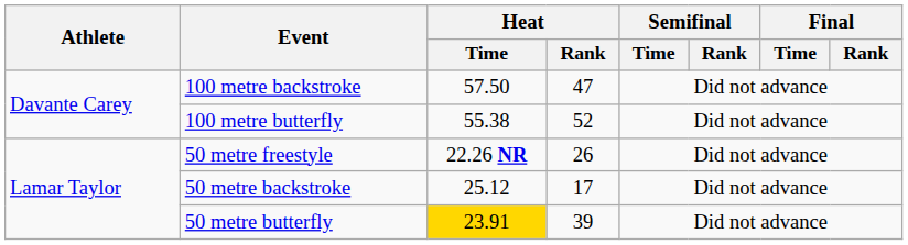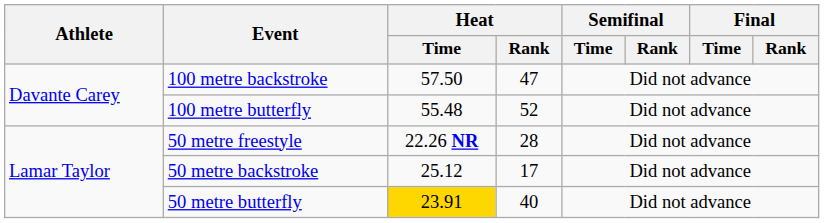100 metre butterfly | Heat / Time: 55.38 -> 55.48
50 metre freestyle | Heat / Rank: 26 -> 28
50 metre butterfly | Heat / Rank: 39 -> 40
